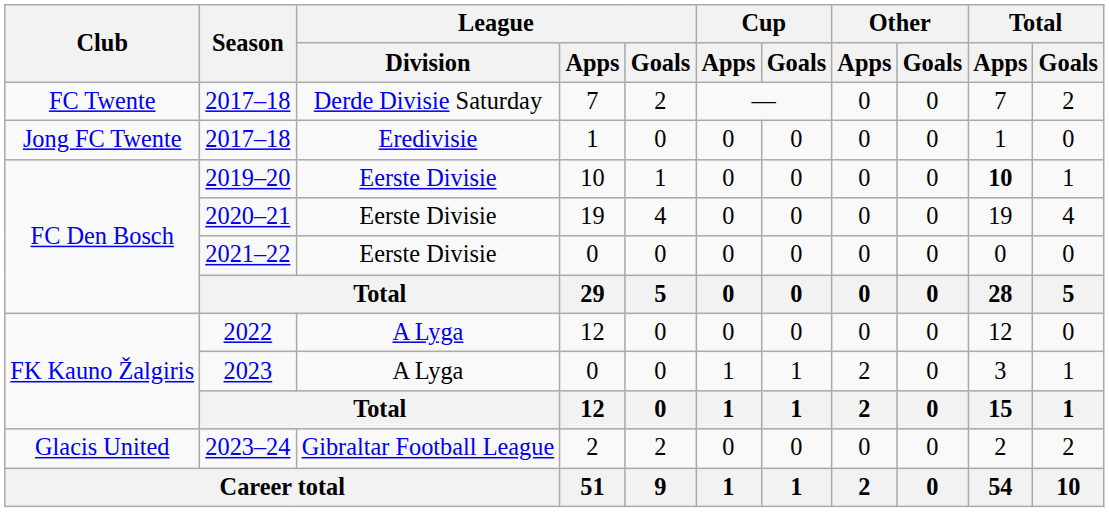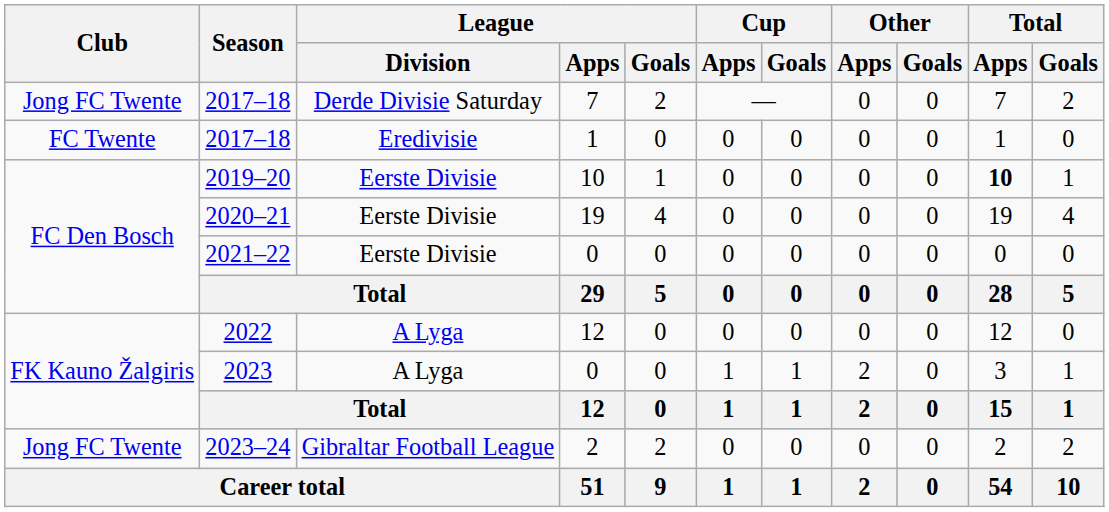2017–18 / 7 | Club: FC Twente -> Jong FC Twente
2017–18 / 1 | Club: Jong FC Twente -> FC Twente
2023–24 | Club: Glacis United -> Jong FC Twente
